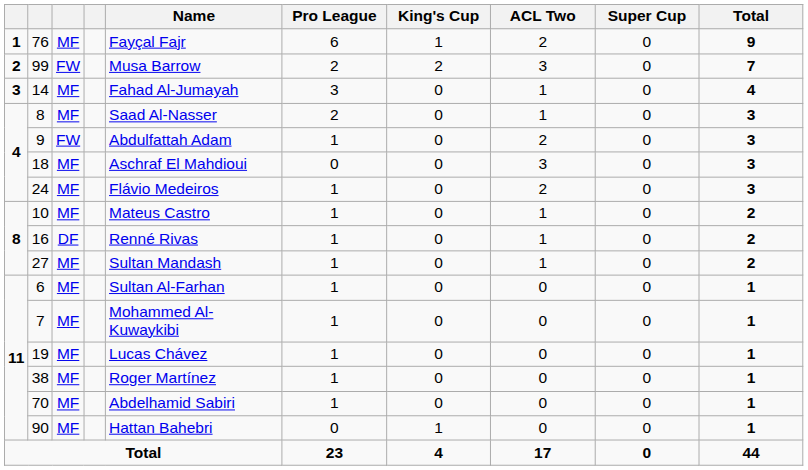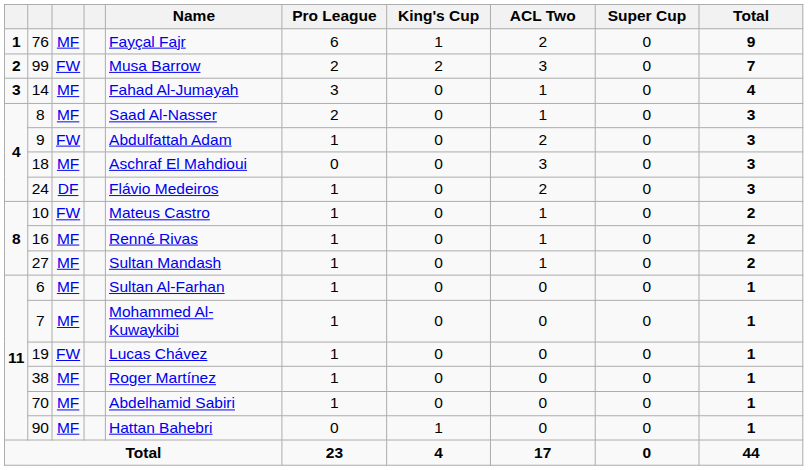24 | column 3: MF -> DF
10 | column 3: MF -> FW
16 | column 3: DF -> MF
19 | column 3: MF -> FW
